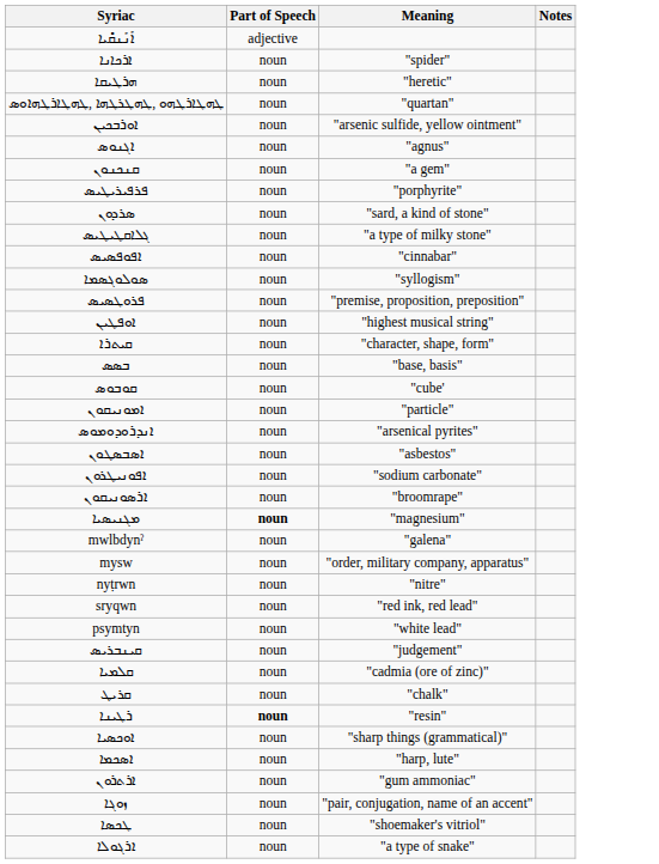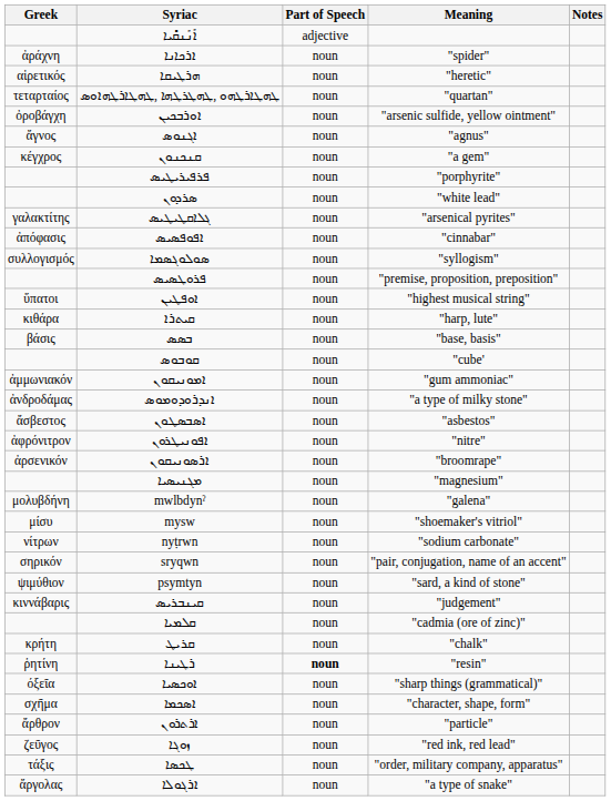+ column: Greek | ἀράχνη | αἱρετικός | τεταρταίος | ὀροβάγχη | ἄγνος | κέγχρος | γαλακτίτης | ἀπόφασις | συλλογισμός | ὕπατοι | κιθάρα | βάσις | ἀμμωνιακόν | ἀνδροδάμας | ἄσβεστος | ἀφρόνιτρον | ἀρσενικόν | μολυβδήνη | μίσυ | νίτρων | σηρικόν | ψιμύθιον | κιννάβαρις | κρήτη | ῥητίνη | όξεῖα | σχῆμα | ἄρθρον | ζεῦγος | τάξις | ἄργολας
ܣܪܕܘܢ | Meaning: "sard, a kind of stone" -> "white lead"
ܓܠܐܩܛܝܛܝܣ | Meaning: "a type of milky stone" -> "arsenical pyrites"
ܩܝܬܪܐ | Meaning: "character, shape, form" -> "harp, lute"
ܐܡܘܢܝܩܘܢ | Meaning: "particle" -> "gum ammoniac"
ܐܢܕܪܘܕܘܡܘܣ | Meaning: "arsenical pyrites" -> "a type of milky stone"
ܐܦܘܢܝܛܪܘܢ | Meaning: "sodium carbonate" -> "nitre"
ܡܓܢܝܣܝܐ | Part of Speech: bold -> normal
mysw | Meaning: "order, military company, apparatus" -> "shoemaker's vitriol"
nyṭrwn | Meaning: "nitre" -> "sodium carbonate"
sryqwn | Meaning: "red ink, red lead" -> "pair, conjugation, name of an accent"
psymtyn | Meaning: "white lead" -> "sard, a kind of stone"
ܐܣܟܡܐ | Meaning: "harp, lute" -> "character, shape, form"
ܐܪܬܪܘܢ | Meaning: "gum ammoniac" -> "particle"
ܙܘܓܐ | Meaning: "pair, conjugation, name of an accent" -> "red ink, red lead"
ܛܟܣܐ | Meaning: "shoemaker's vitriol" -> "order, military company, apparatus"
